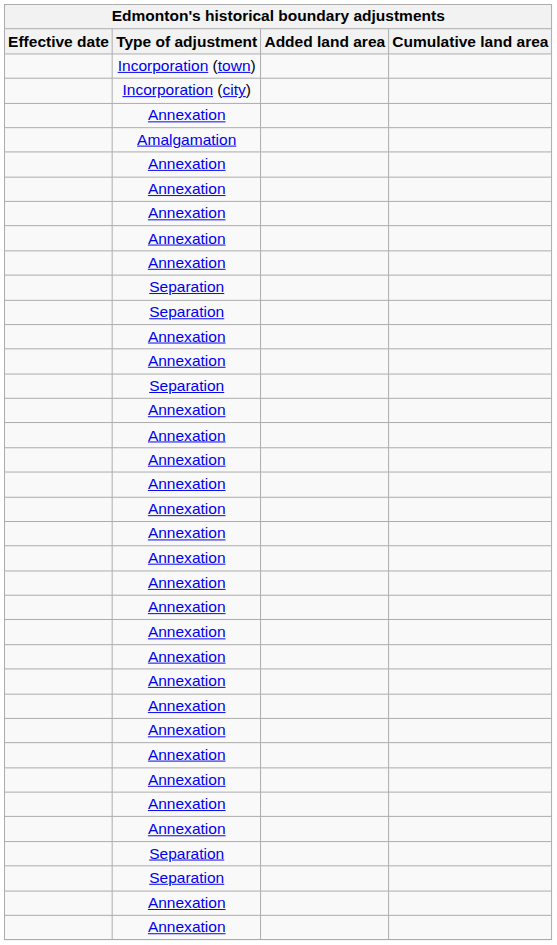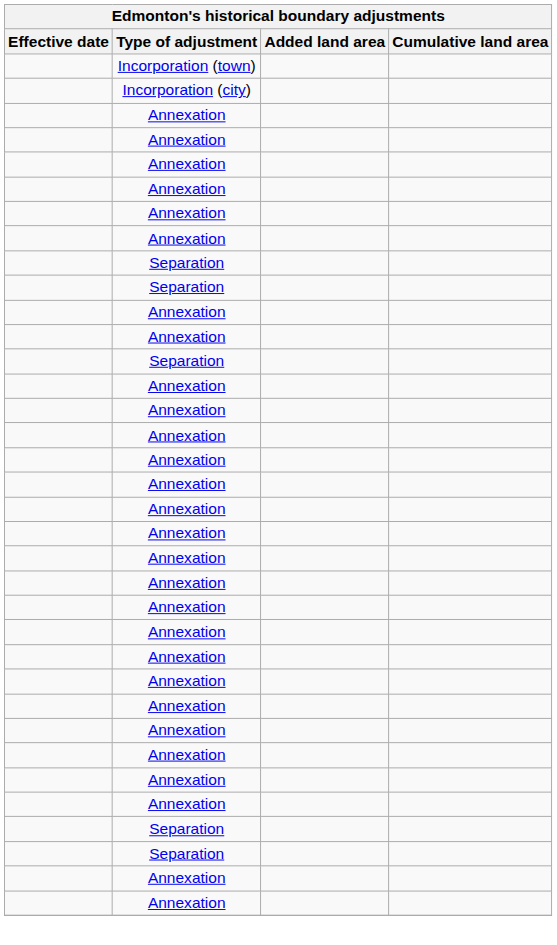- row: Amalgamation
